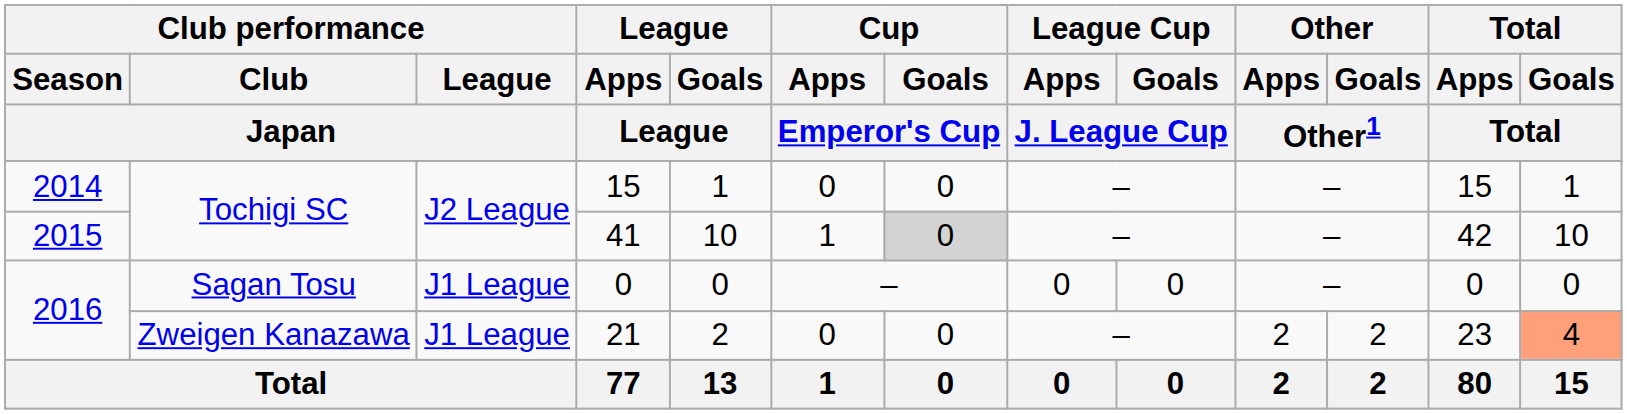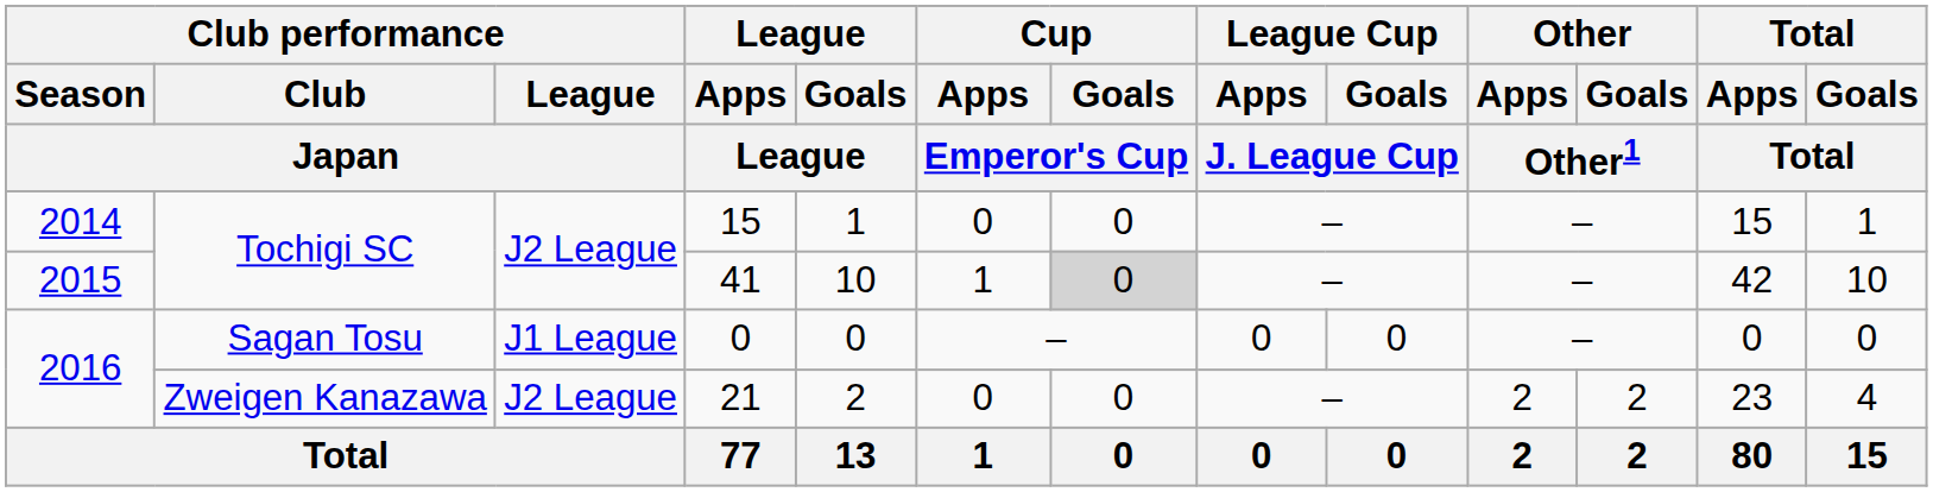21 | Club performance / League / Japan: J1 League -> J2 League
21 | Total / Goals / Total: lightsalmon background -> no background
